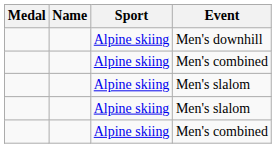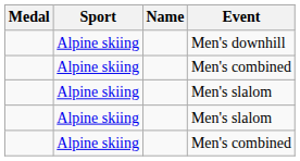columns swapped: Name <-> Sport
